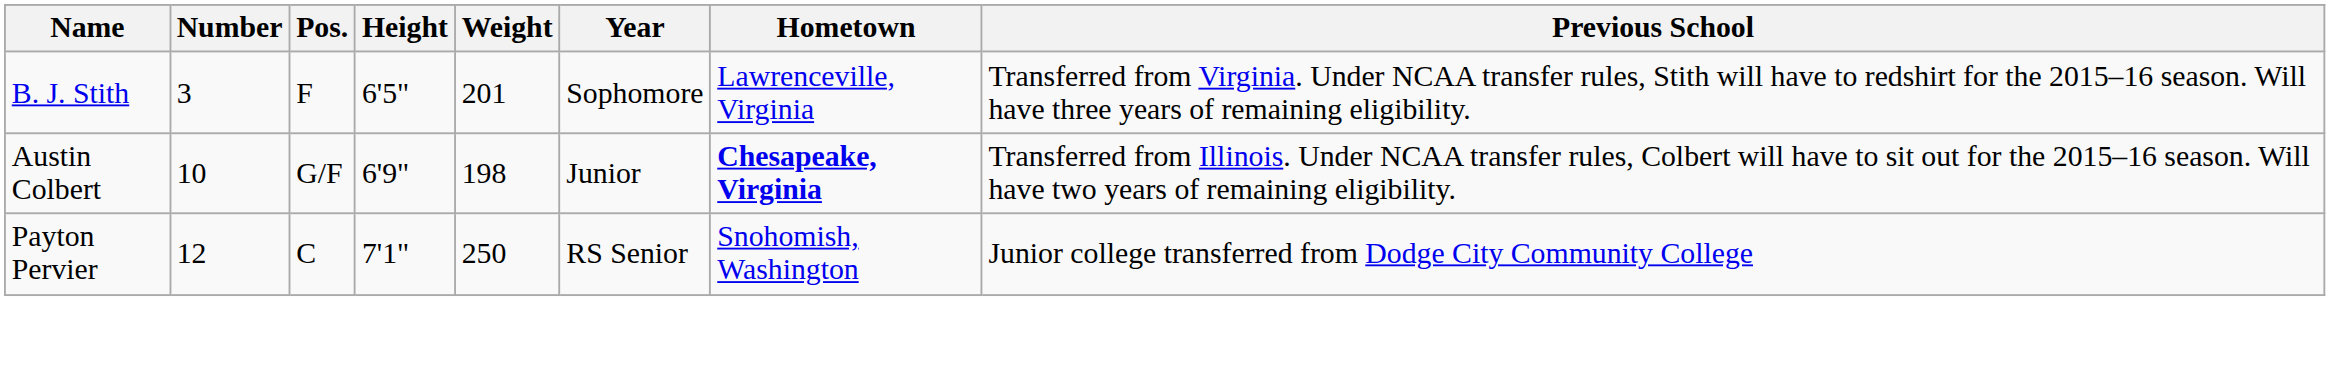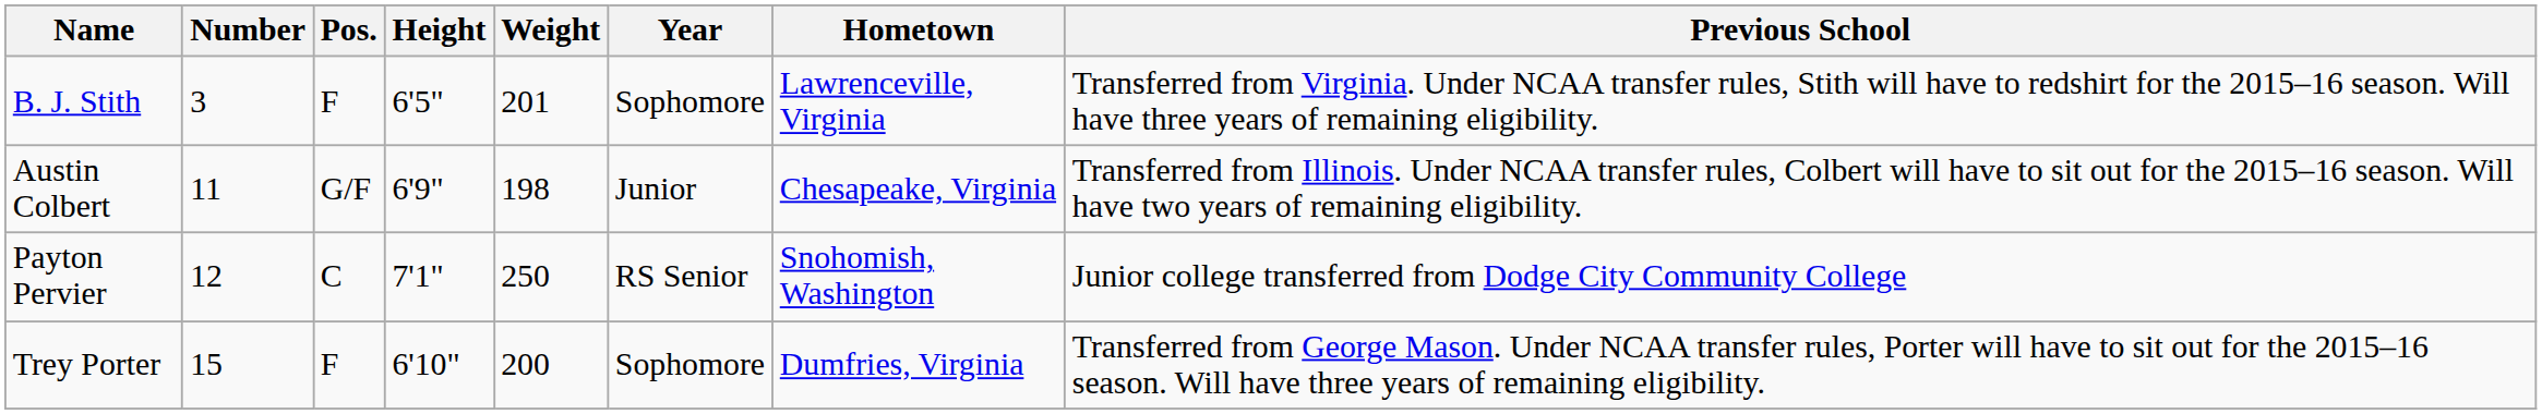Austin Colbert | Number: 10 -> 11
Austin Colbert | Hometown: bold -> normal
+ row: Trey Porter | 15 | F | 6'10" | 200 | Sophomore | Dumfries, Virginia | Transferred from George Mason. Under NCAA transfer rules, Porter will have to sit out for the 2015–16 season. Will have three years of remaining eligibility.
